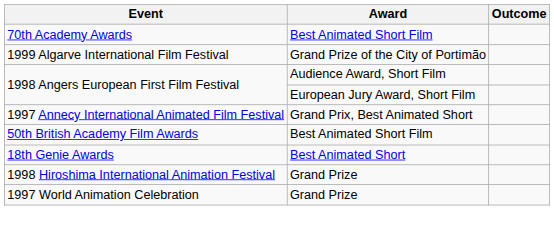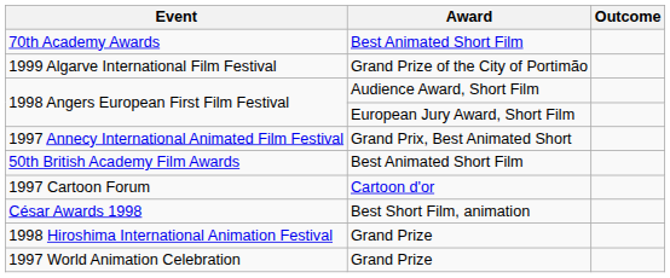+ row: 1997 Cartoon Forum | Cartoon d'or
+ row: César Awards 1998 | Best Short Film, animation
- row: 18th Genie Awards | Best Animated Short
